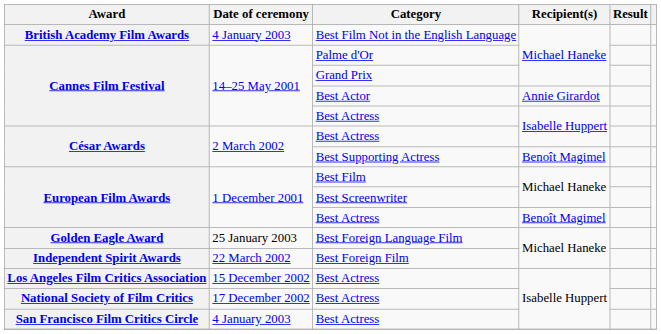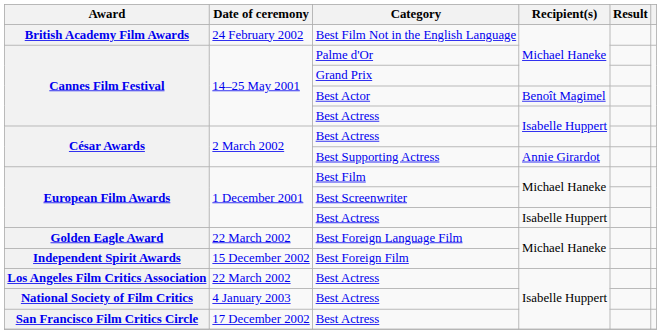Best Film Not in the English Language | Date of ceremony: 4 January 2003 -> 24 February 2002
Best Actor | Recipient(s): Annie Girardot -> Benoît Magimel
Best Supporting Actress | Recipient(s): Benoît Magimel -> Annie Girardot
European Film Awards / Best Actress | Recipient(s): Benoît Magimel -> Isabelle Huppert
Best Foreign Language Film | Date of ceremony: 25 January 2003 -> 22 March 2002
Best Foreign Film | Date of ceremony: 22 March 2002 -> 15 December 2002
Los Angeles Film Critics Association / Best Actress | Date of ceremony: 15 December 2002 -> 22 March 2002
National Society of Film Critics / Best Actress | Date of ceremony: 17 December 2002 -> 4 January 2003
San Francisco Film Critics Circle / Best Actress | Date of ceremony: 4 January 2003 -> 17 December 2002
